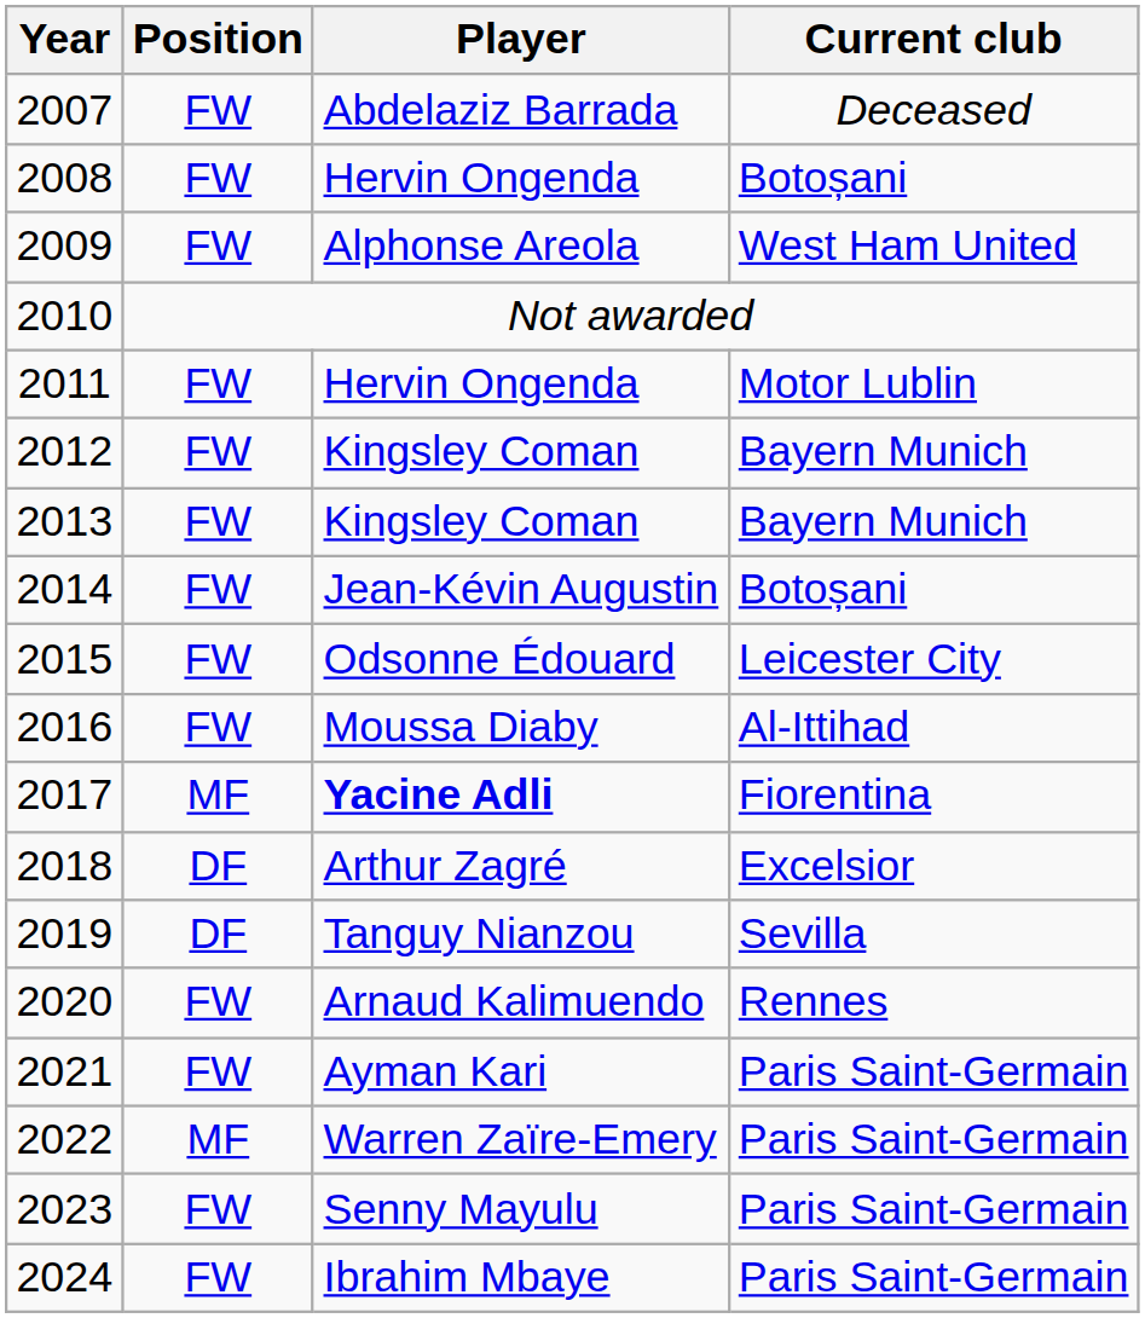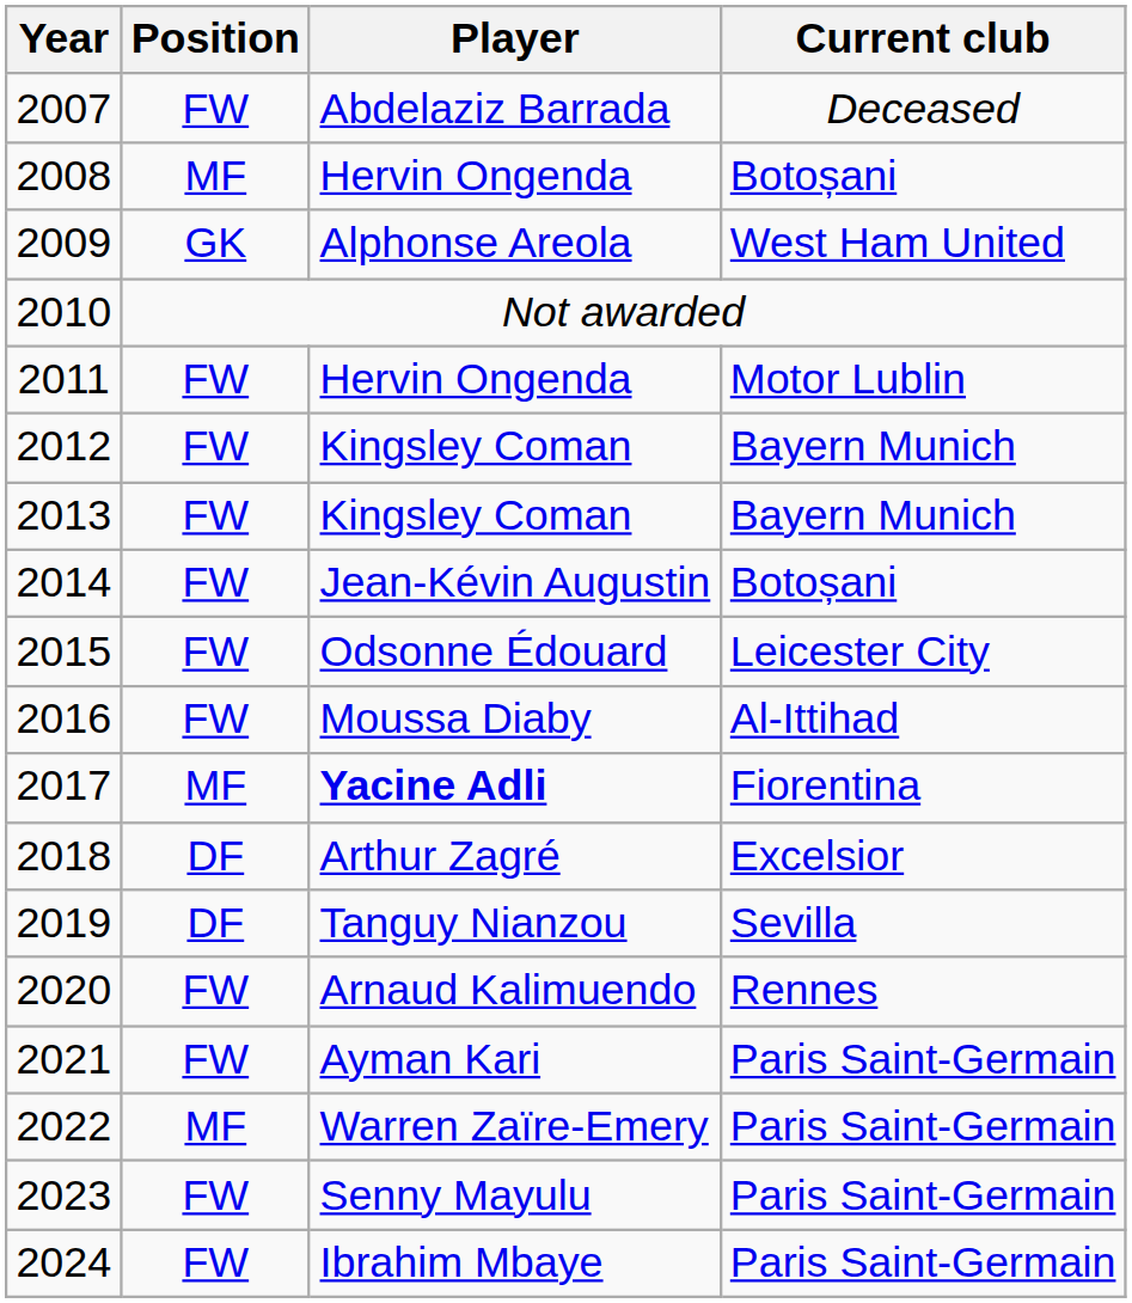2008 | Position: FW -> MF
2009 | Position: FW -> GK
